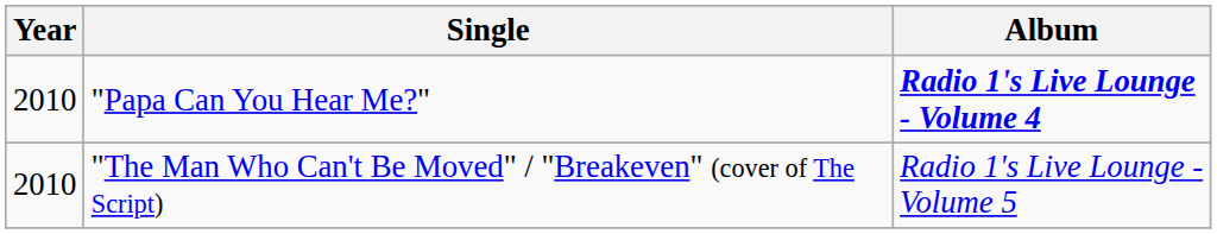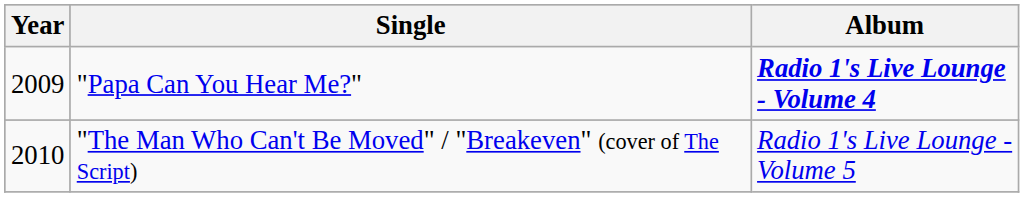"Papa Can You Hear Me?" | Year: 2010 -> 2009
